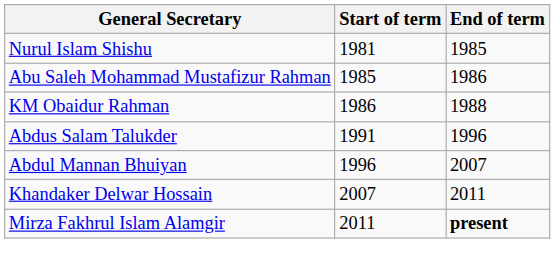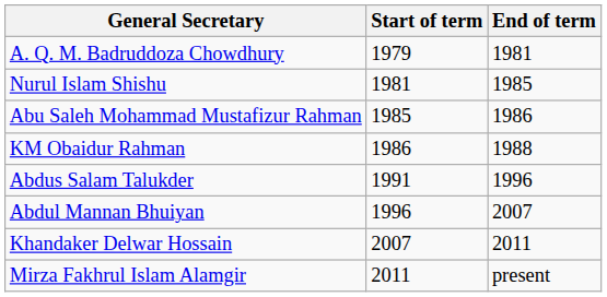+ row: A. Q. M. Badruddoza Chowdhury | 1979 | 1981
Mirza Fakhrul Islam Alamgir | End of term: bold -> normal
